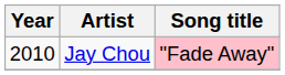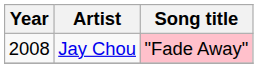Jay Chou | Year: 2010 -> 2008
